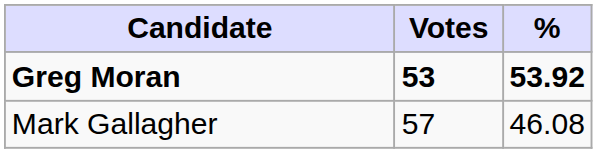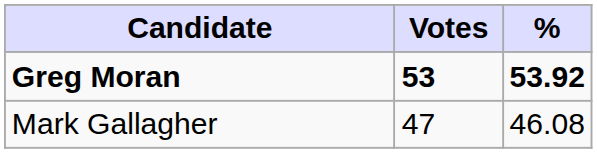Mark Gallagher | Votes: 57 -> 47
